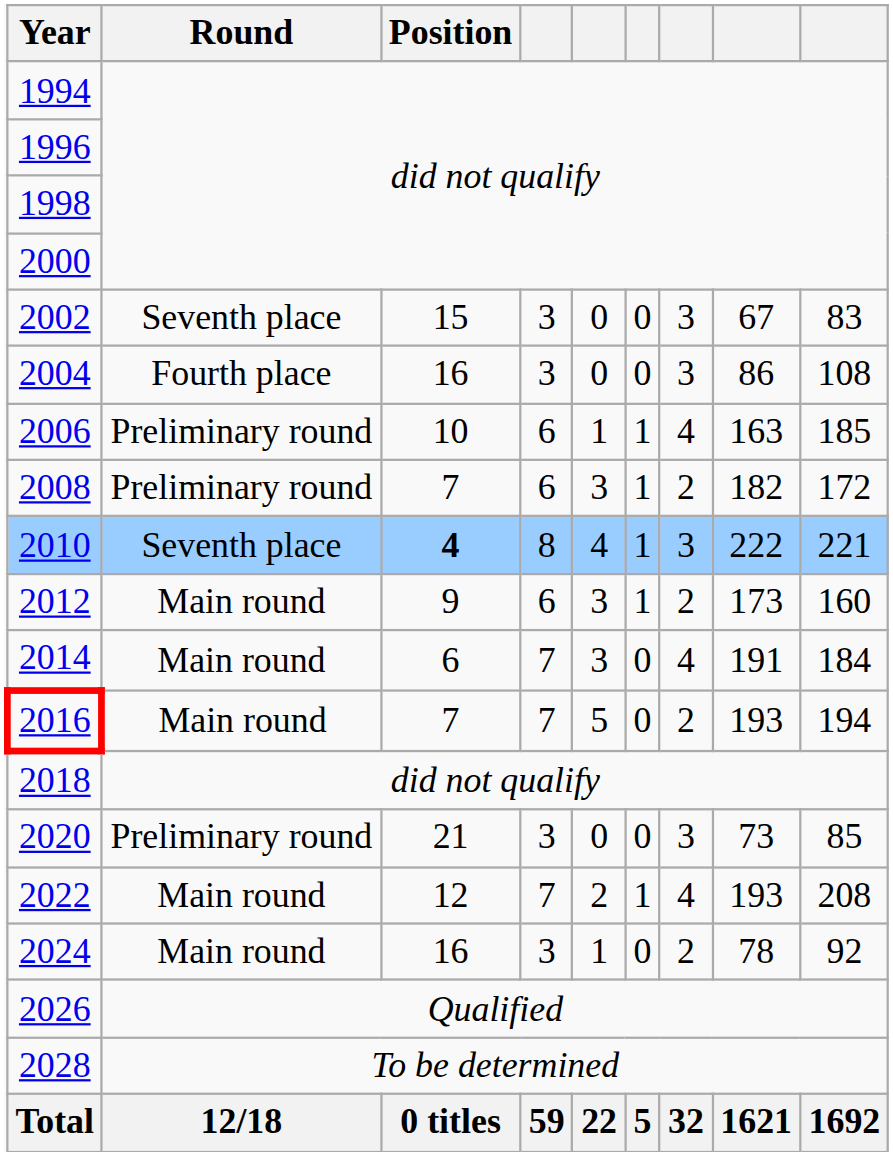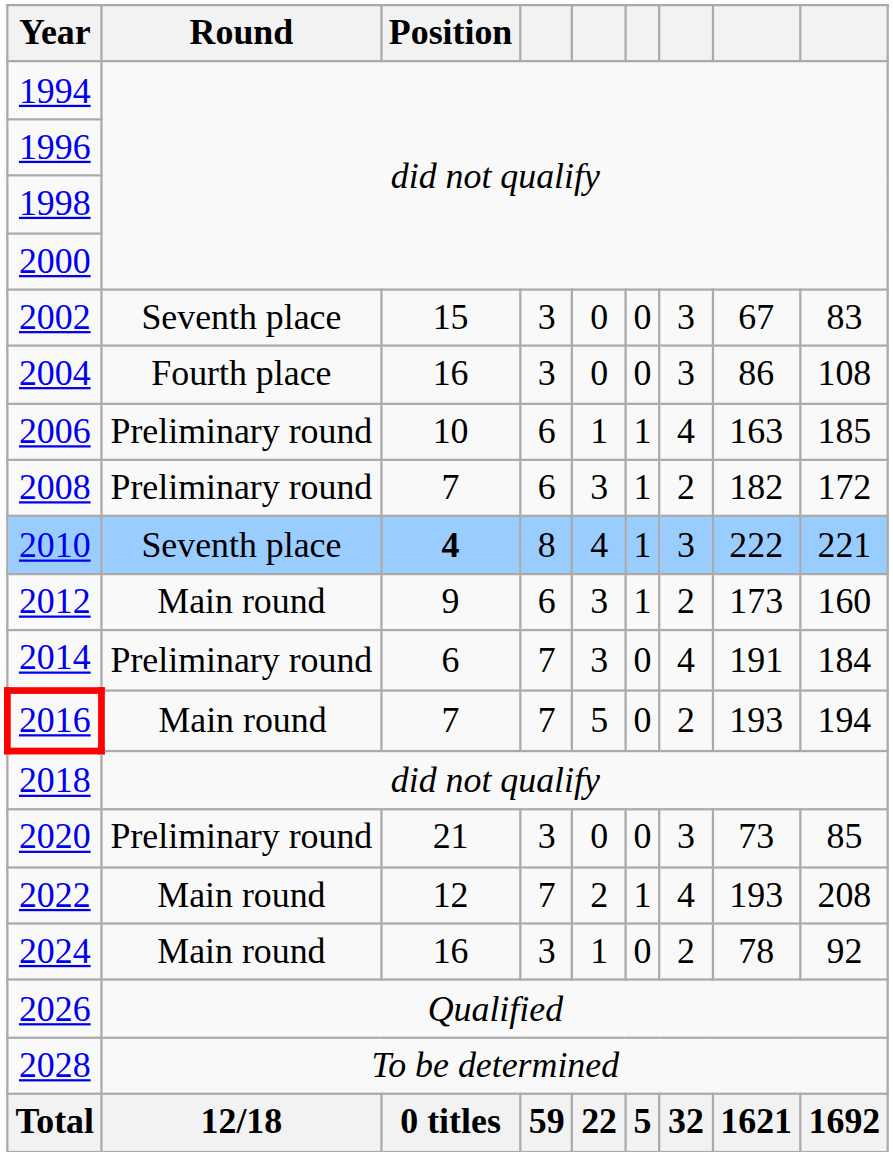2014 | Round: Main round -> Preliminary round
